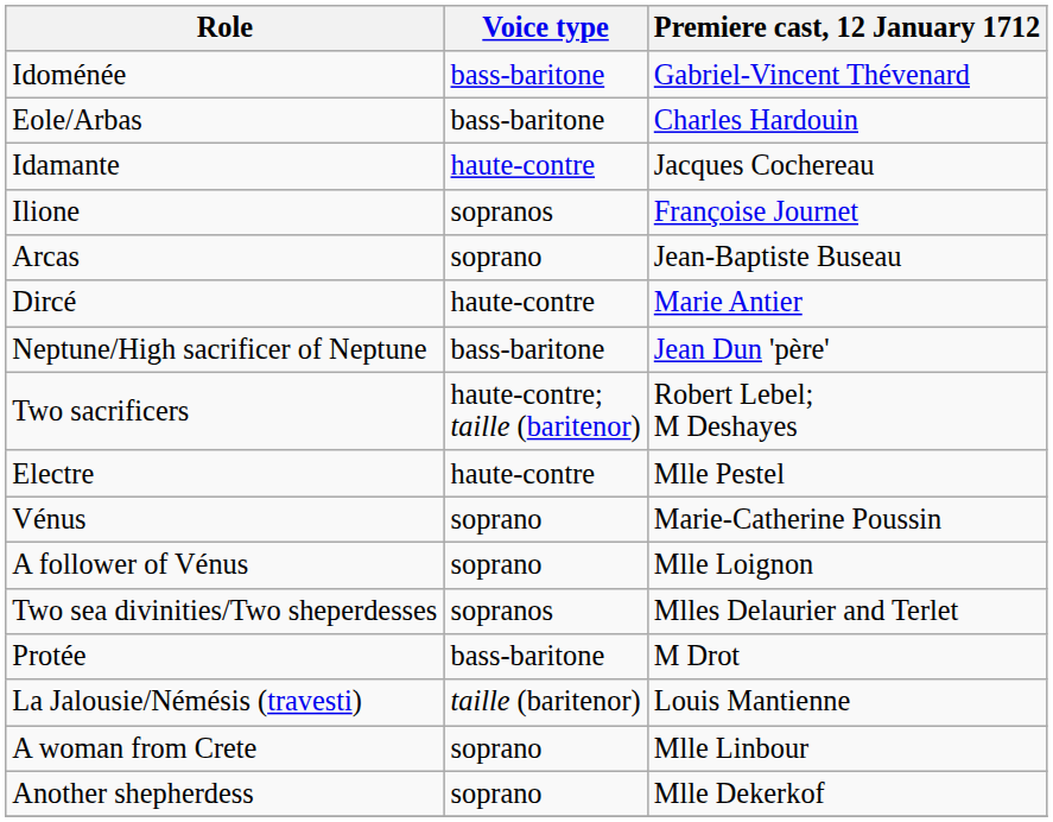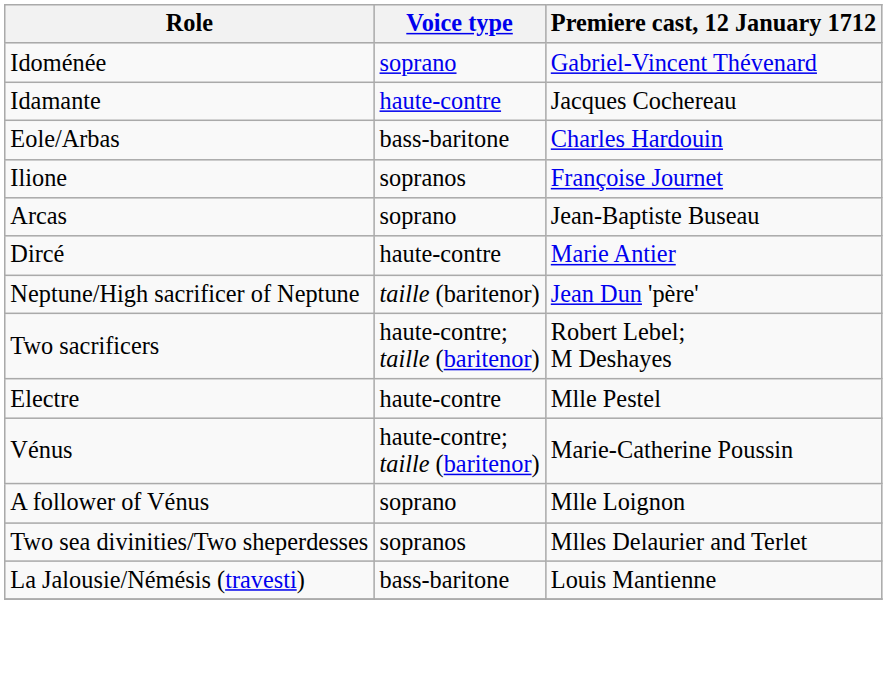Idoménée | Voice type: bass-baritone -> soprano
rows swapped: Eole/Arbas <-> Idamante
Neptune/High sacrificer of Neptune | Voice type: bass-baritone -> taille (baritenor)
Vénus | Voice type: soprano -> haute-contre; taille (baritenor)
- row: Protée | bass-baritone | M Drot
La Jalousie/Némésis (travesti) | Voice type: taille (baritenor) -> bass-baritone
- row: A woman from Crete | soprano | Mlle Linbour
- row: Another shepherdess | soprano | Mlle Dekerkof
